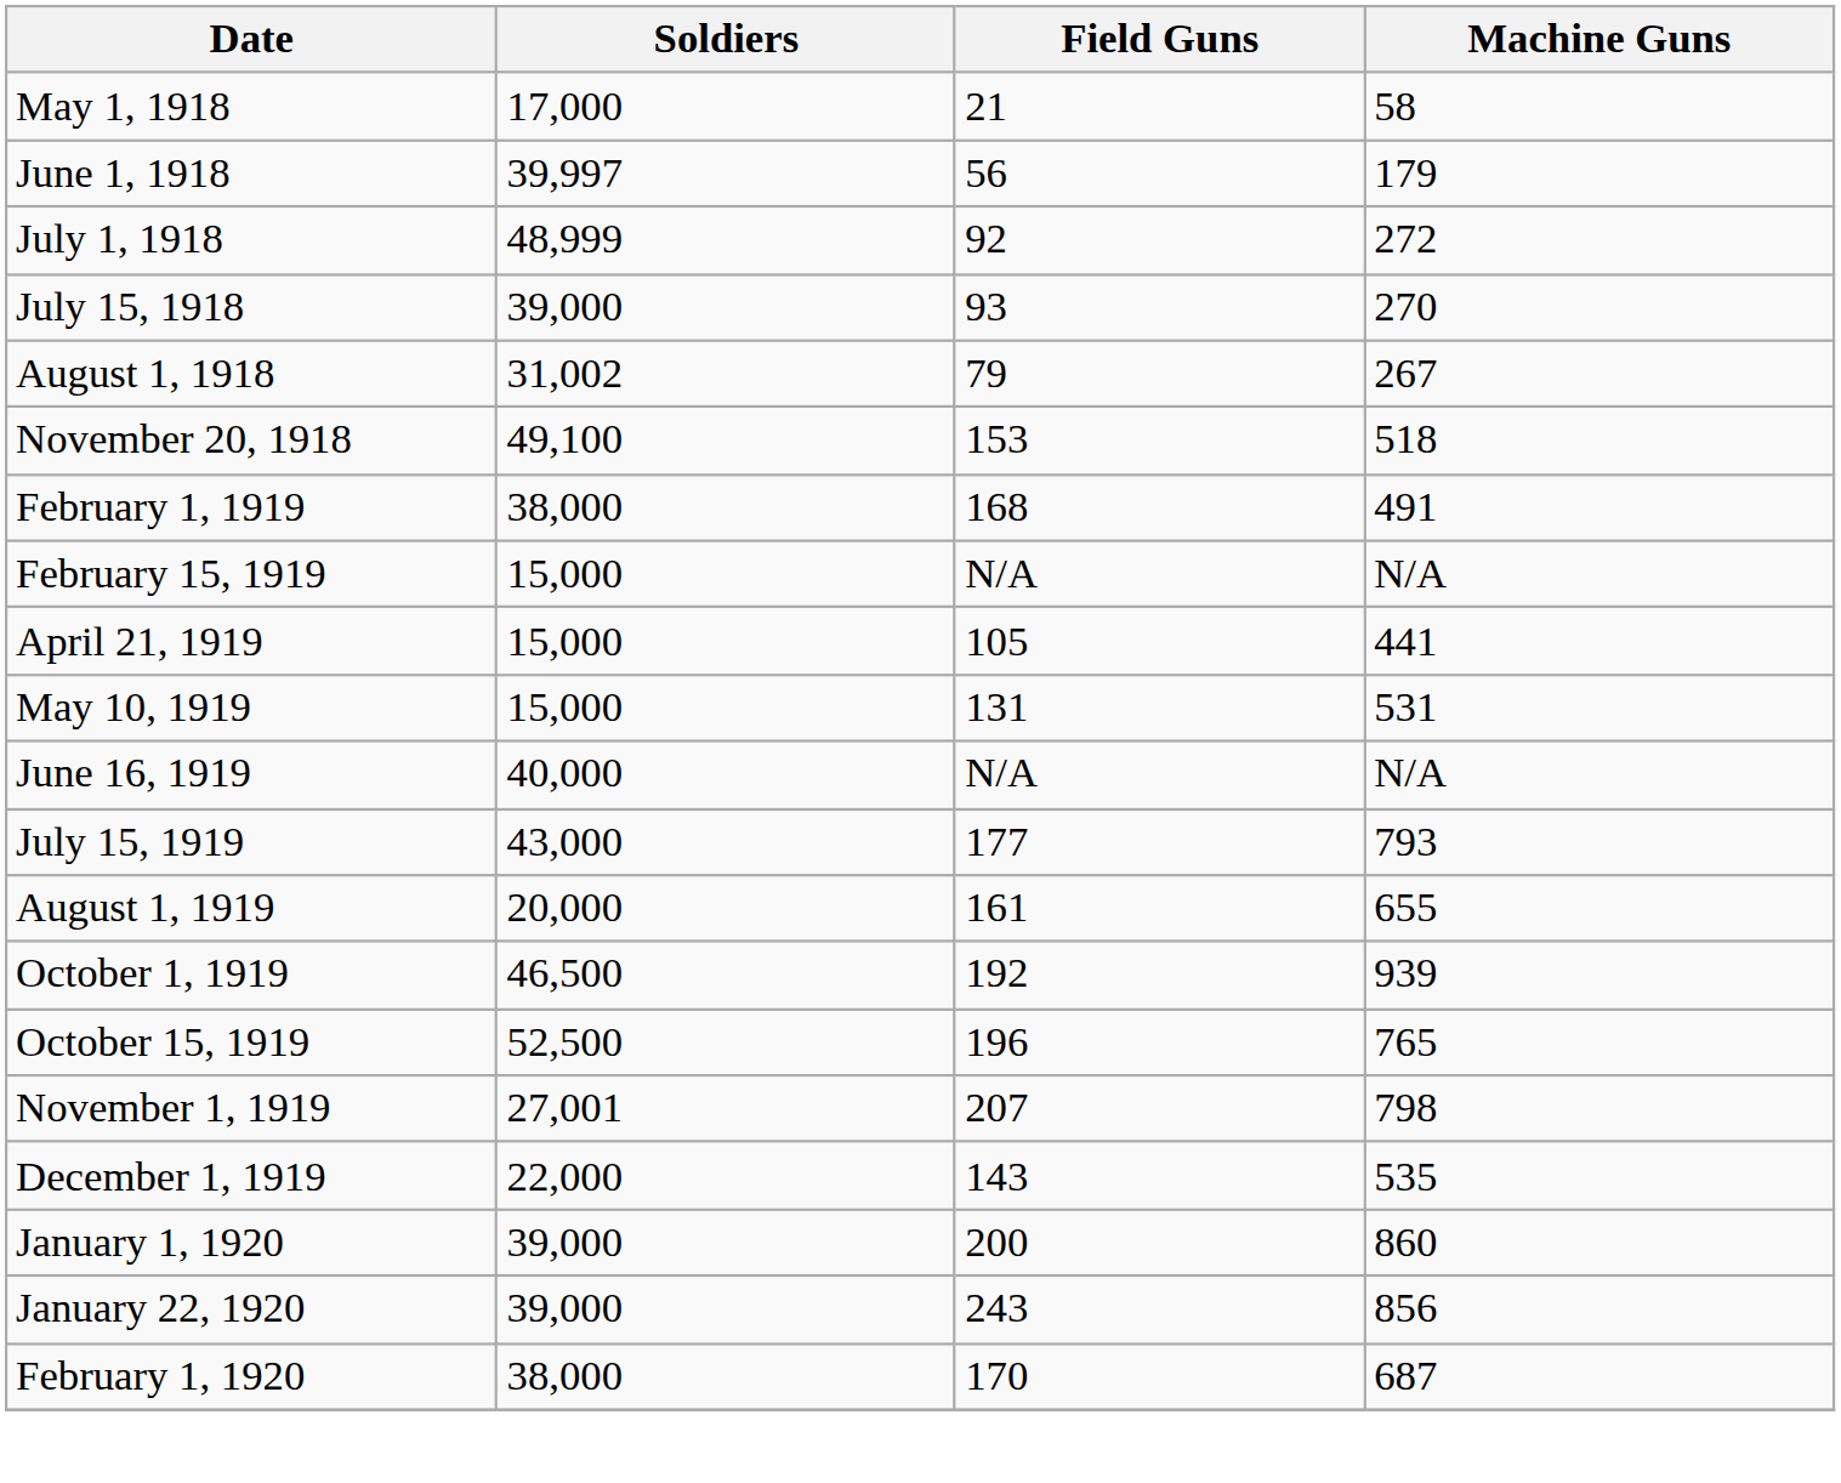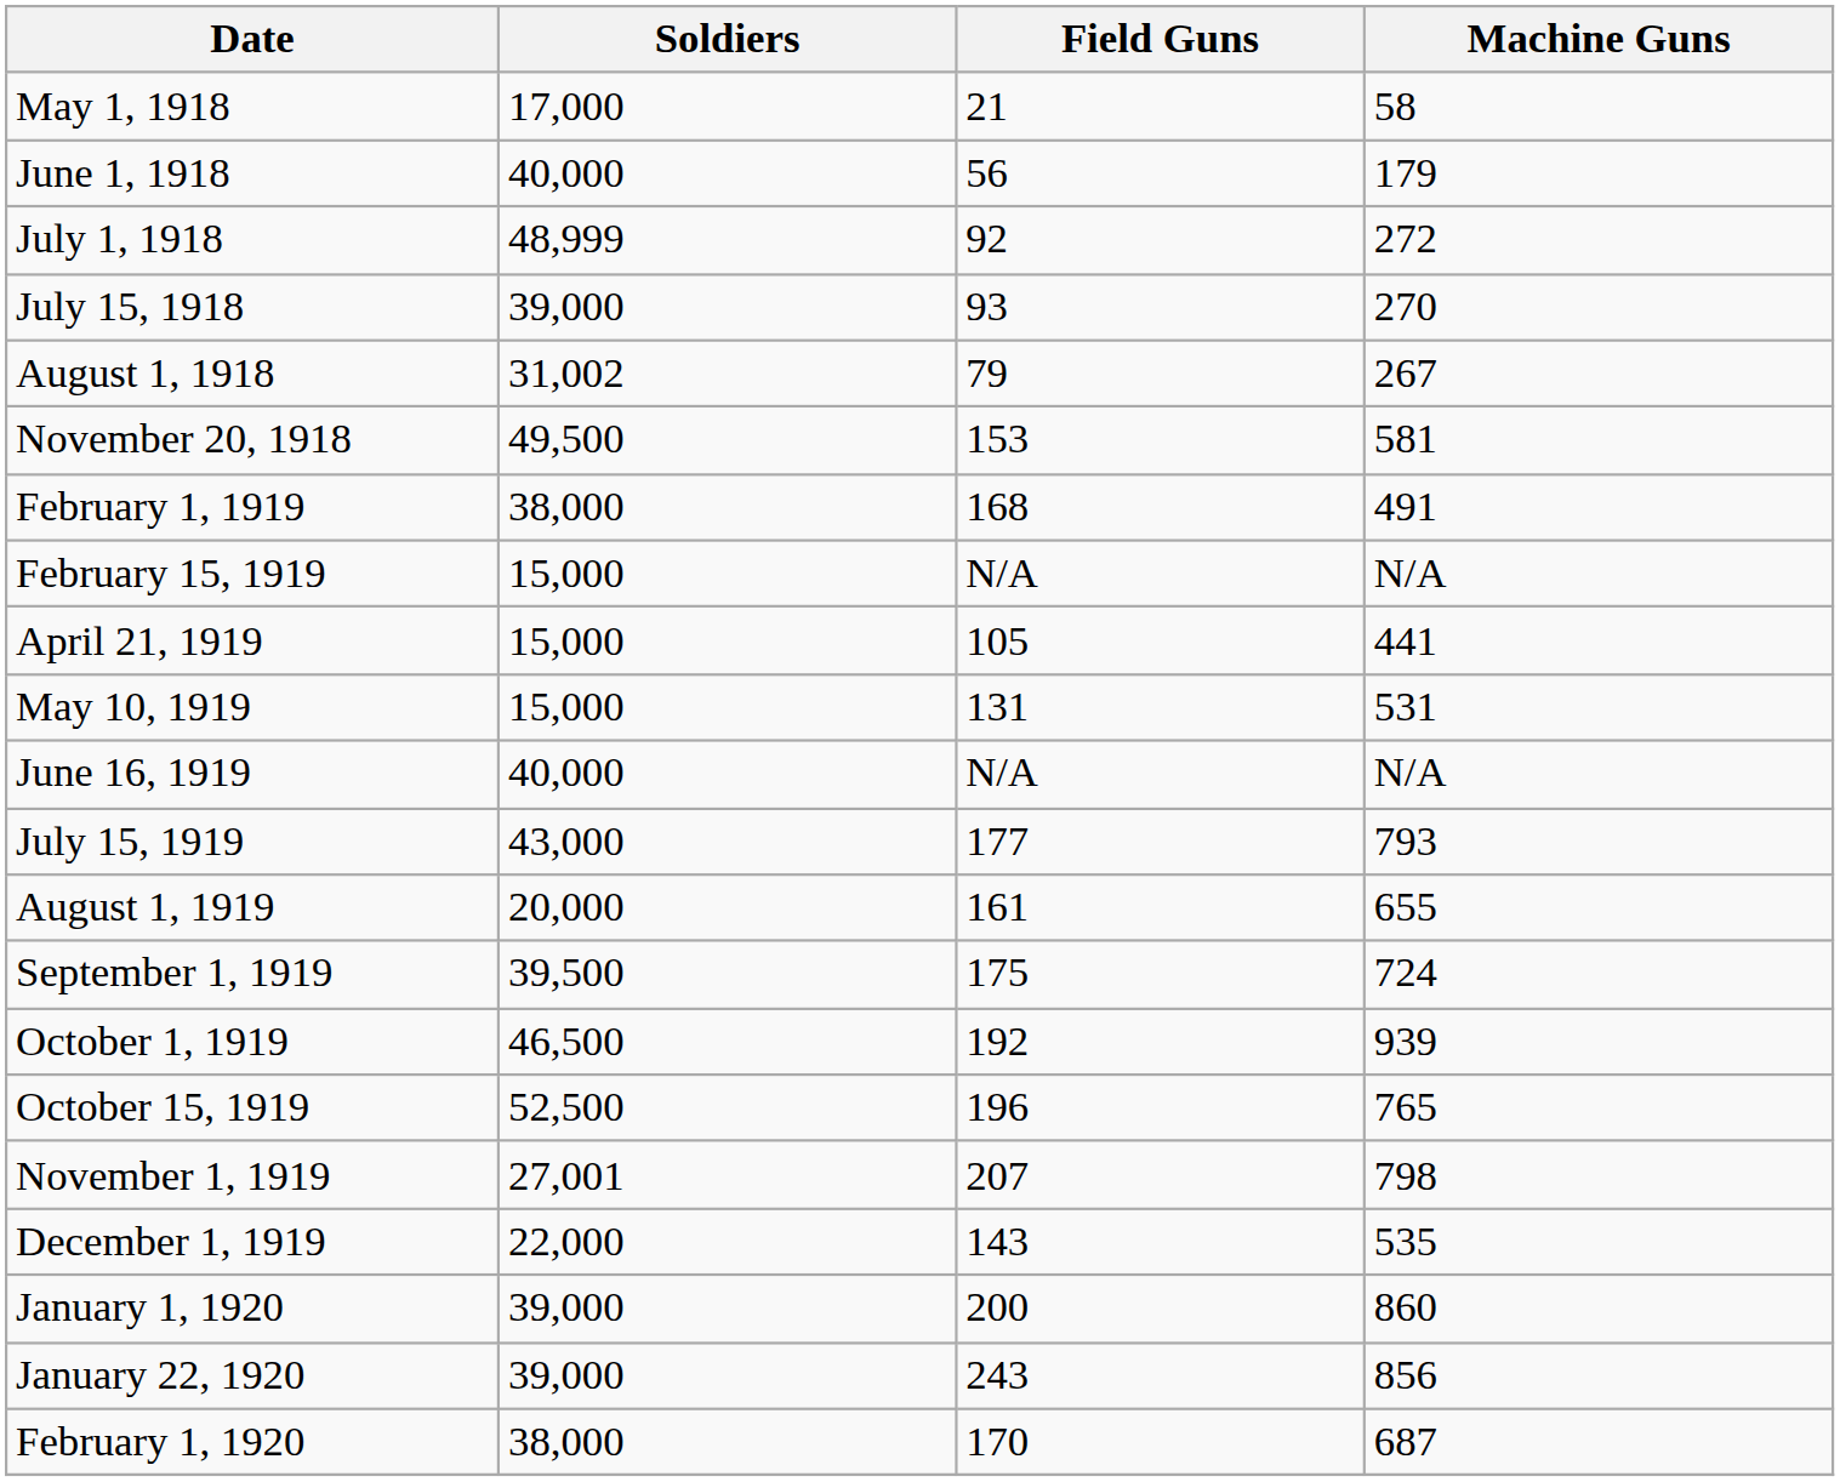June 1, 1918 | Soldiers: 39,997 -> 40,000
November 20, 1918 | Soldiers: 49,100 -> 49,500
November 20, 1918 | Machine Guns: 518 -> 581
+ row: September 1, 1919 | 39,500 | 175 | 724
